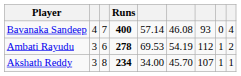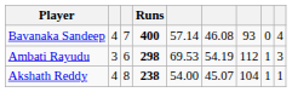Ambati Rayudu | Runs: 278 -> 298
Ambati Rayudu | column 9: 2 -> 3
Akshath Reddy | column 2: 3 -> 4
Akshath Reddy | Runs: 234 -> 238
Akshath Reddy | column 5: 34.00 -> 54.00
Akshath Reddy | column 6: 45.70 -> 45.07
Akshath Reddy | column 7: 107 -> 104
